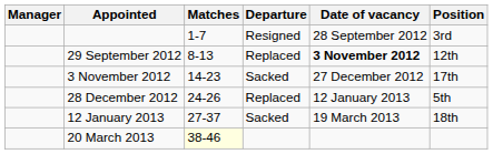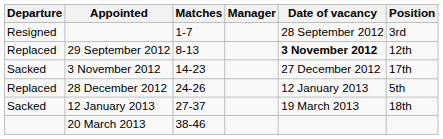columns swapped: Manager <-> Departure
20 March 2013 | Matches: lightyellow background -> no background
